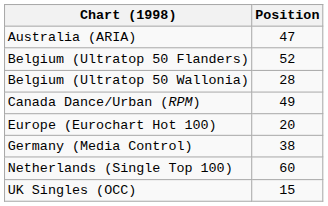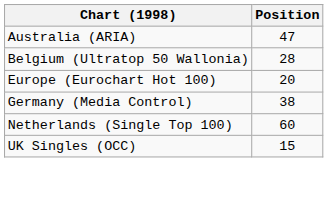- row: Belgium (Ultratop 50 Flanders) | 52
- row: Canada Dance/Urban (RPM) | 49
